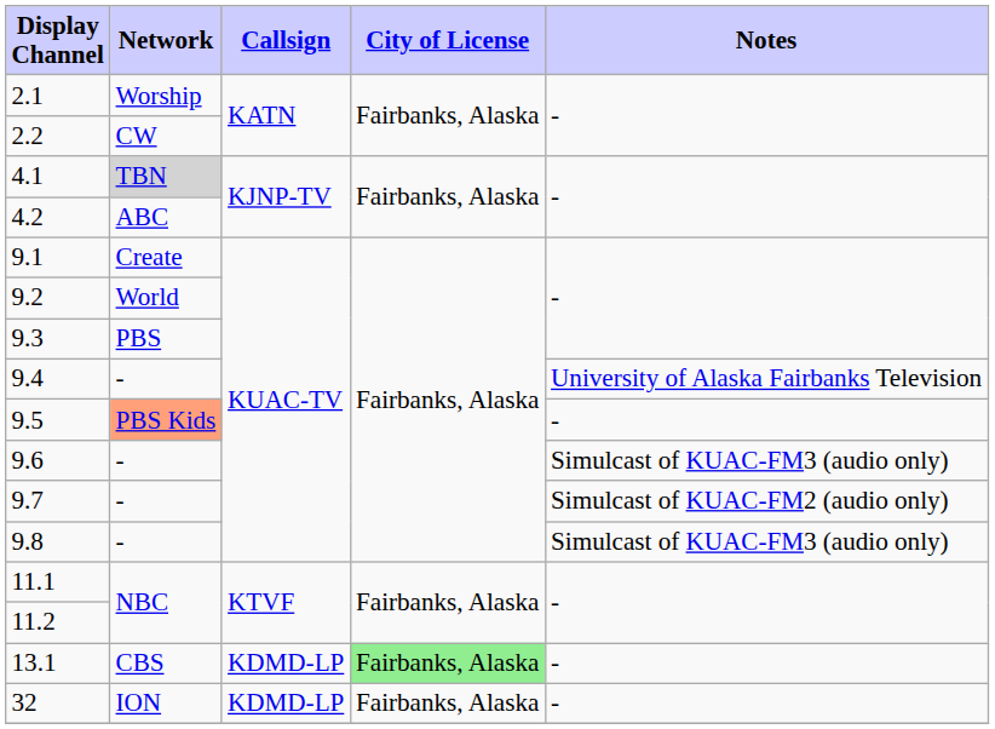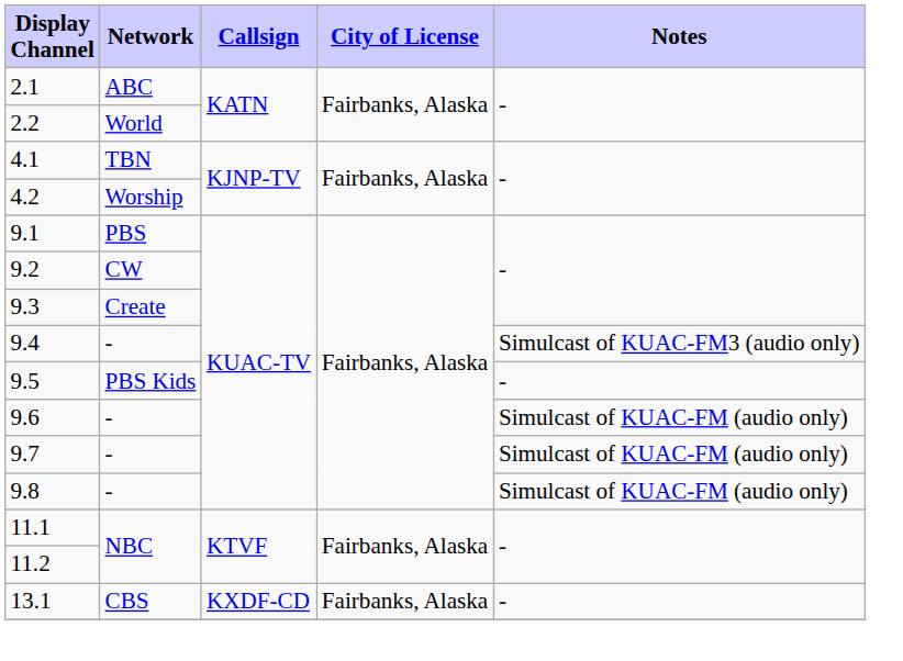2.1 | Network: Worship -> ABC
2.2 | Network: CW -> World
4.1 | Network: lightgrey background -> no background
4.2 | Network: ABC -> Worship
9.1 | Network: Create -> PBS
9.2 | Network: World -> CW
9.3 | Network: PBS -> Create
9.4 | Notes: University of Alaska Fairbanks Television -> Simulcast of KUAC-FM3 (audio only)
9.5 | Network: lightsalmon background -> no background
9.6 | Notes: Simulcast of KUAC-FM3 (audio only) -> Simulcast of KUAC-FM (audio only)
9.7 | Notes: Simulcast of KUAC-FM2 (audio only) -> Simulcast of KUAC-FM (audio only)
9.8 | Notes: Simulcast of KUAC-FM3 (audio only) -> Simulcast of KUAC-FM (audio only)
13.1 | Callsign: KDMD-LP -> KXDF-CD
13.1 | City of License: lightgreen background -> no background
- row: 32 | ION | KDMD-LP | Fairbanks, Alaska | -
